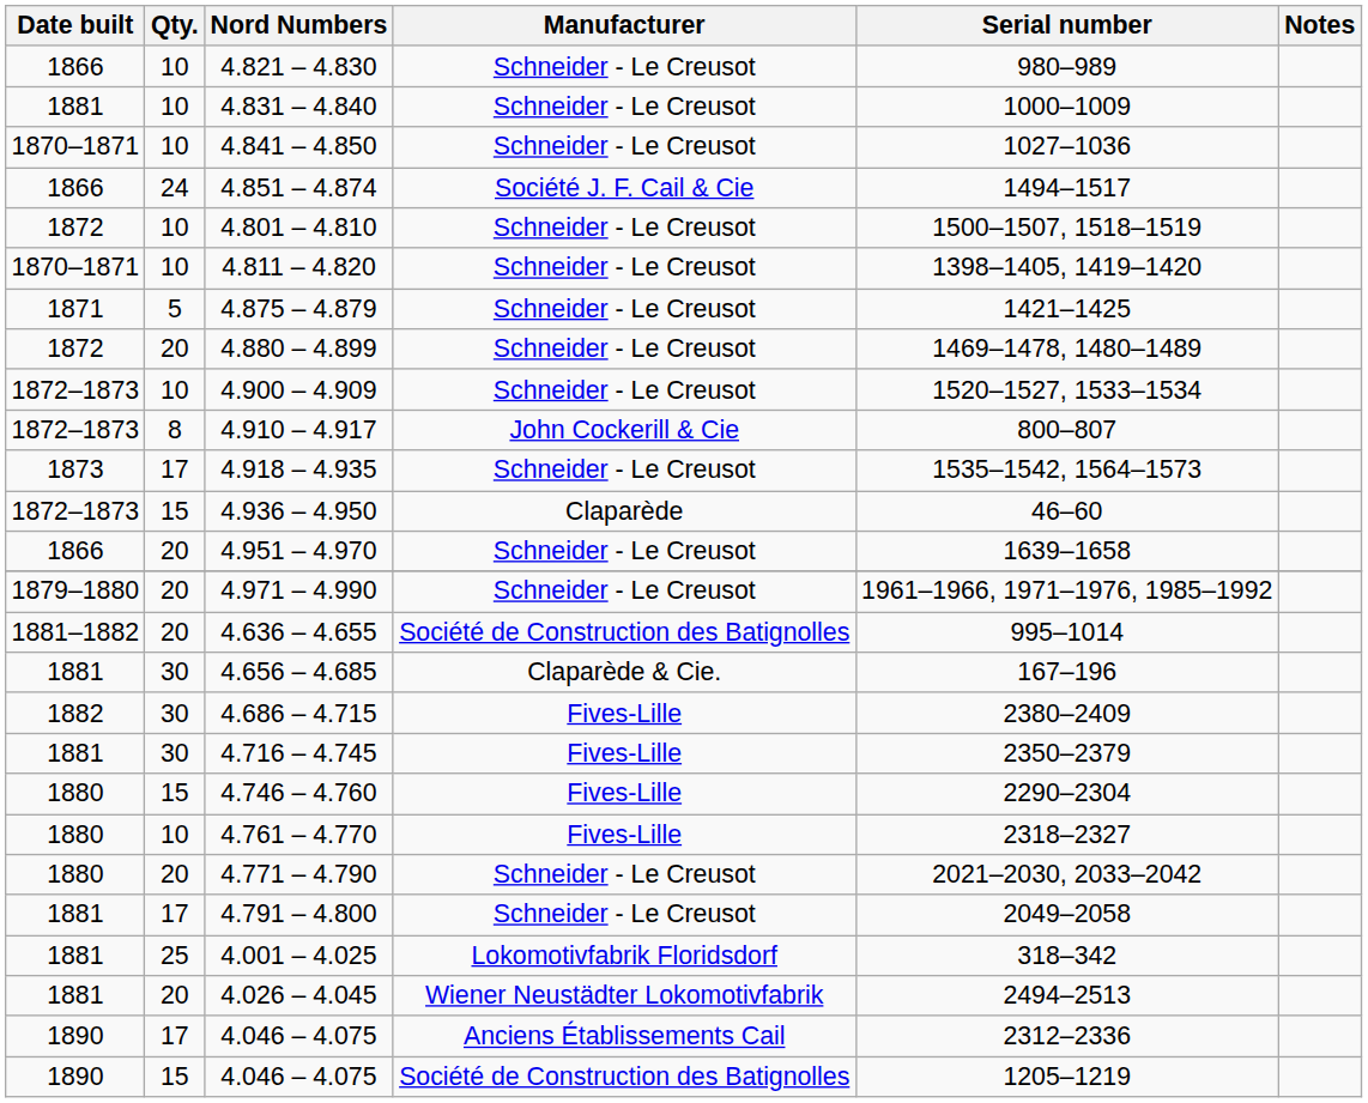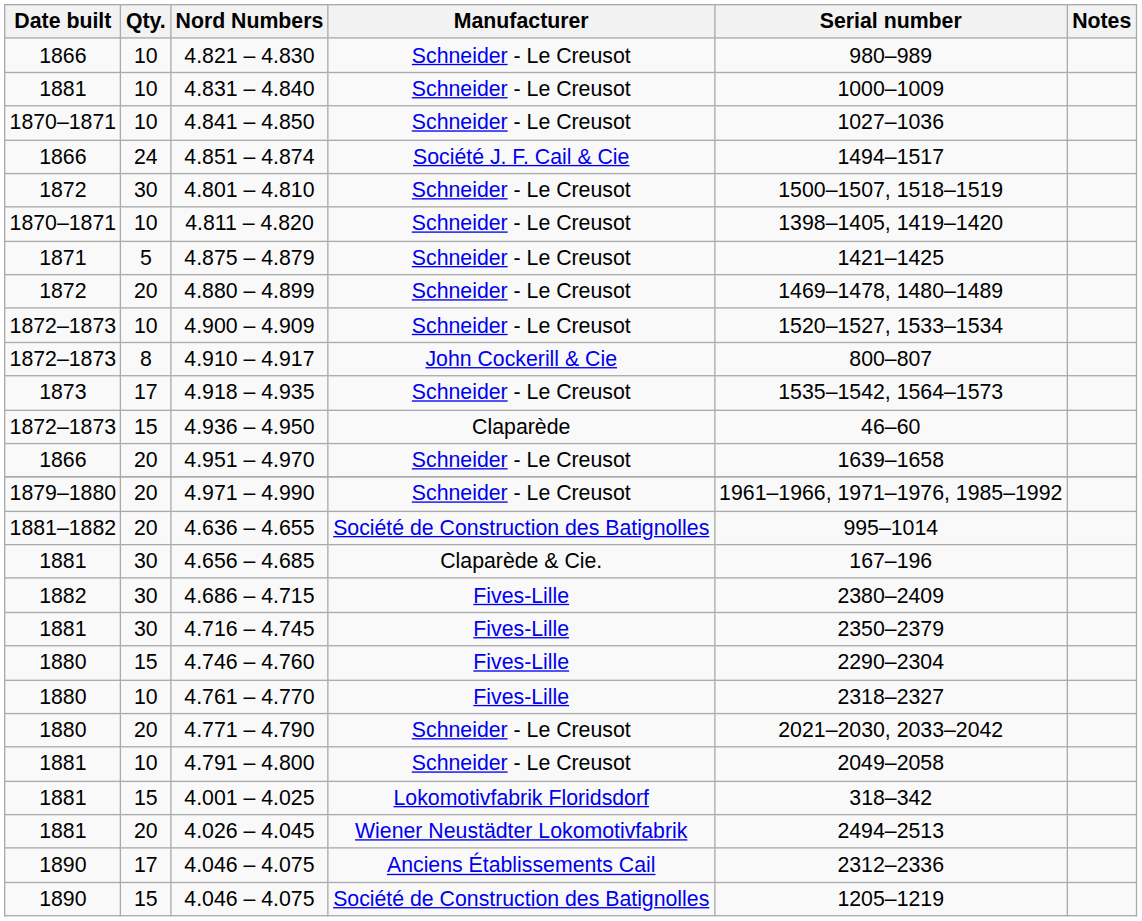4.801 – 4.810 | Qty.: 10 -> 30
4.791 – 4.800 | Qty.: 17 -> 10
4.001 – 4.025 | Qty.: 25 -> 15
